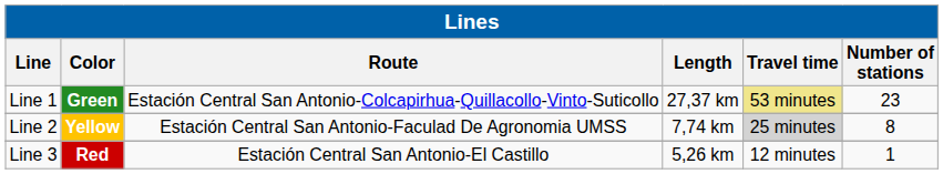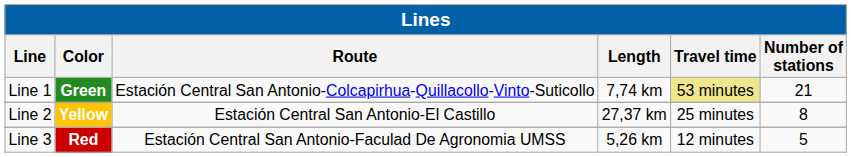Line 1 | column 4: 27,37 km -> 7,74 km
Line 1 | column 6: 23 -> 21
Line 2 | column 3: Estación Central San Antonio-Faculad De Agronomia UMSS -> Estación Central San Antonio-El Castillo
Line 2 | column 4: 7,74 km -> 27,37 km
Line 2 | column 5: lightgrey background -> no background
Line 3 | column 3: Estación Central San Antonio-El Castillo -> Estación Central San Antonio-Faculad De Agronomia UMSS
Line 3 | column 6: 1 -> 5
